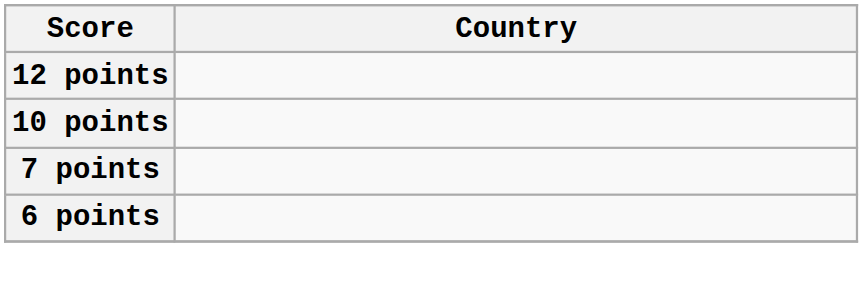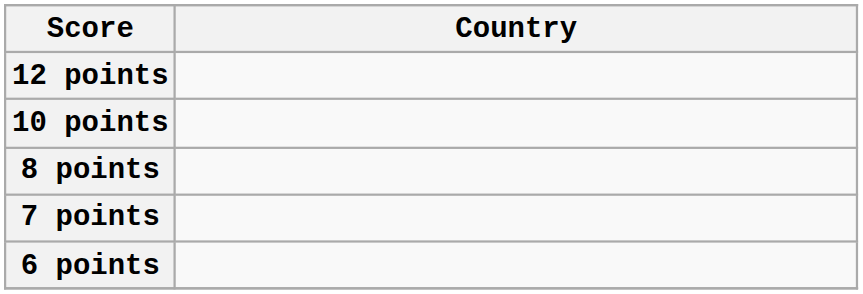+ row: 8 points
